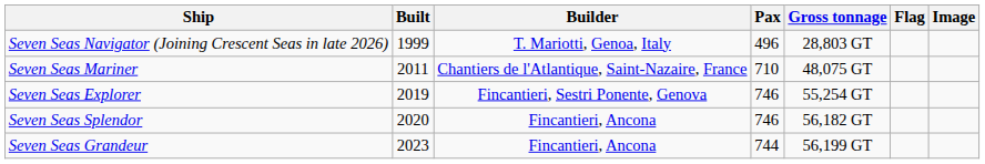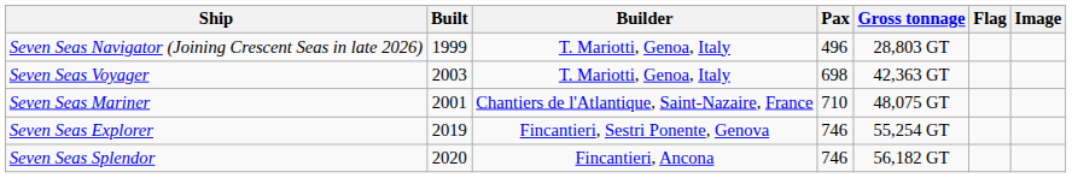+ row: Seven Seas Voyager | 2003 | T. Mariotti, Genoa, Italy | 698 | 42,363 GT
Seven Seas Mariner | Built: 2011 -> 2001
- row: Seven Seas Grandeur | 2023 | Fincantieri, Ancona | 744 | 56,199 GT
